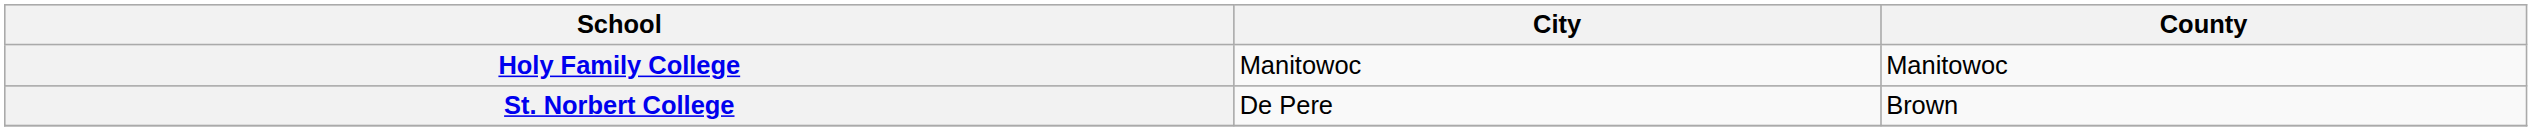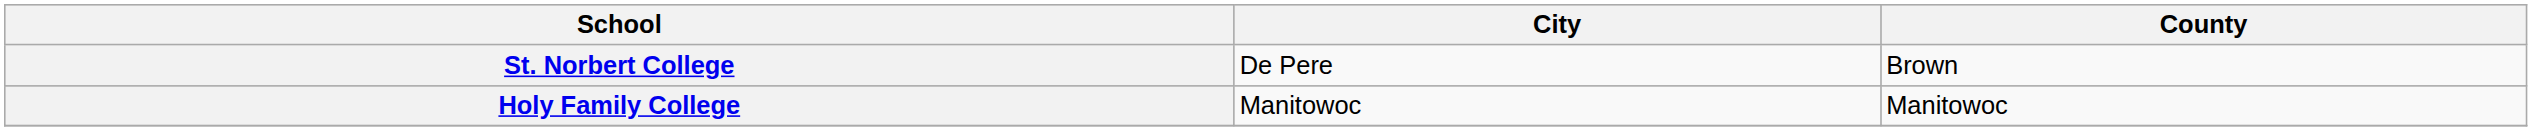rows swapped: Holy Family College <-> St. Norbert College
